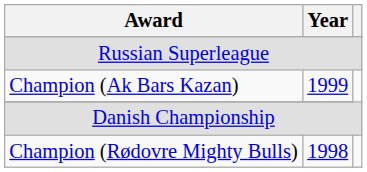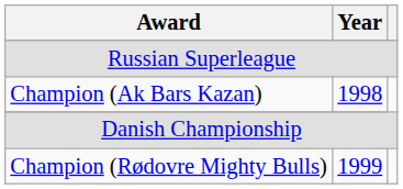Champion (Ak Bars Kazan) | Year: 1999 -> 1998
Champion (Rødovre Mighty Bulls) | Year: 1998 -> 1999
